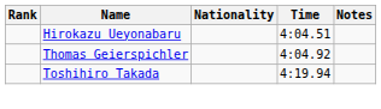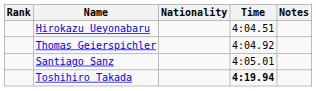+ row: Santiago Sanz | 4:05.01
Toshihiro Takada | Time: normal -> bold
